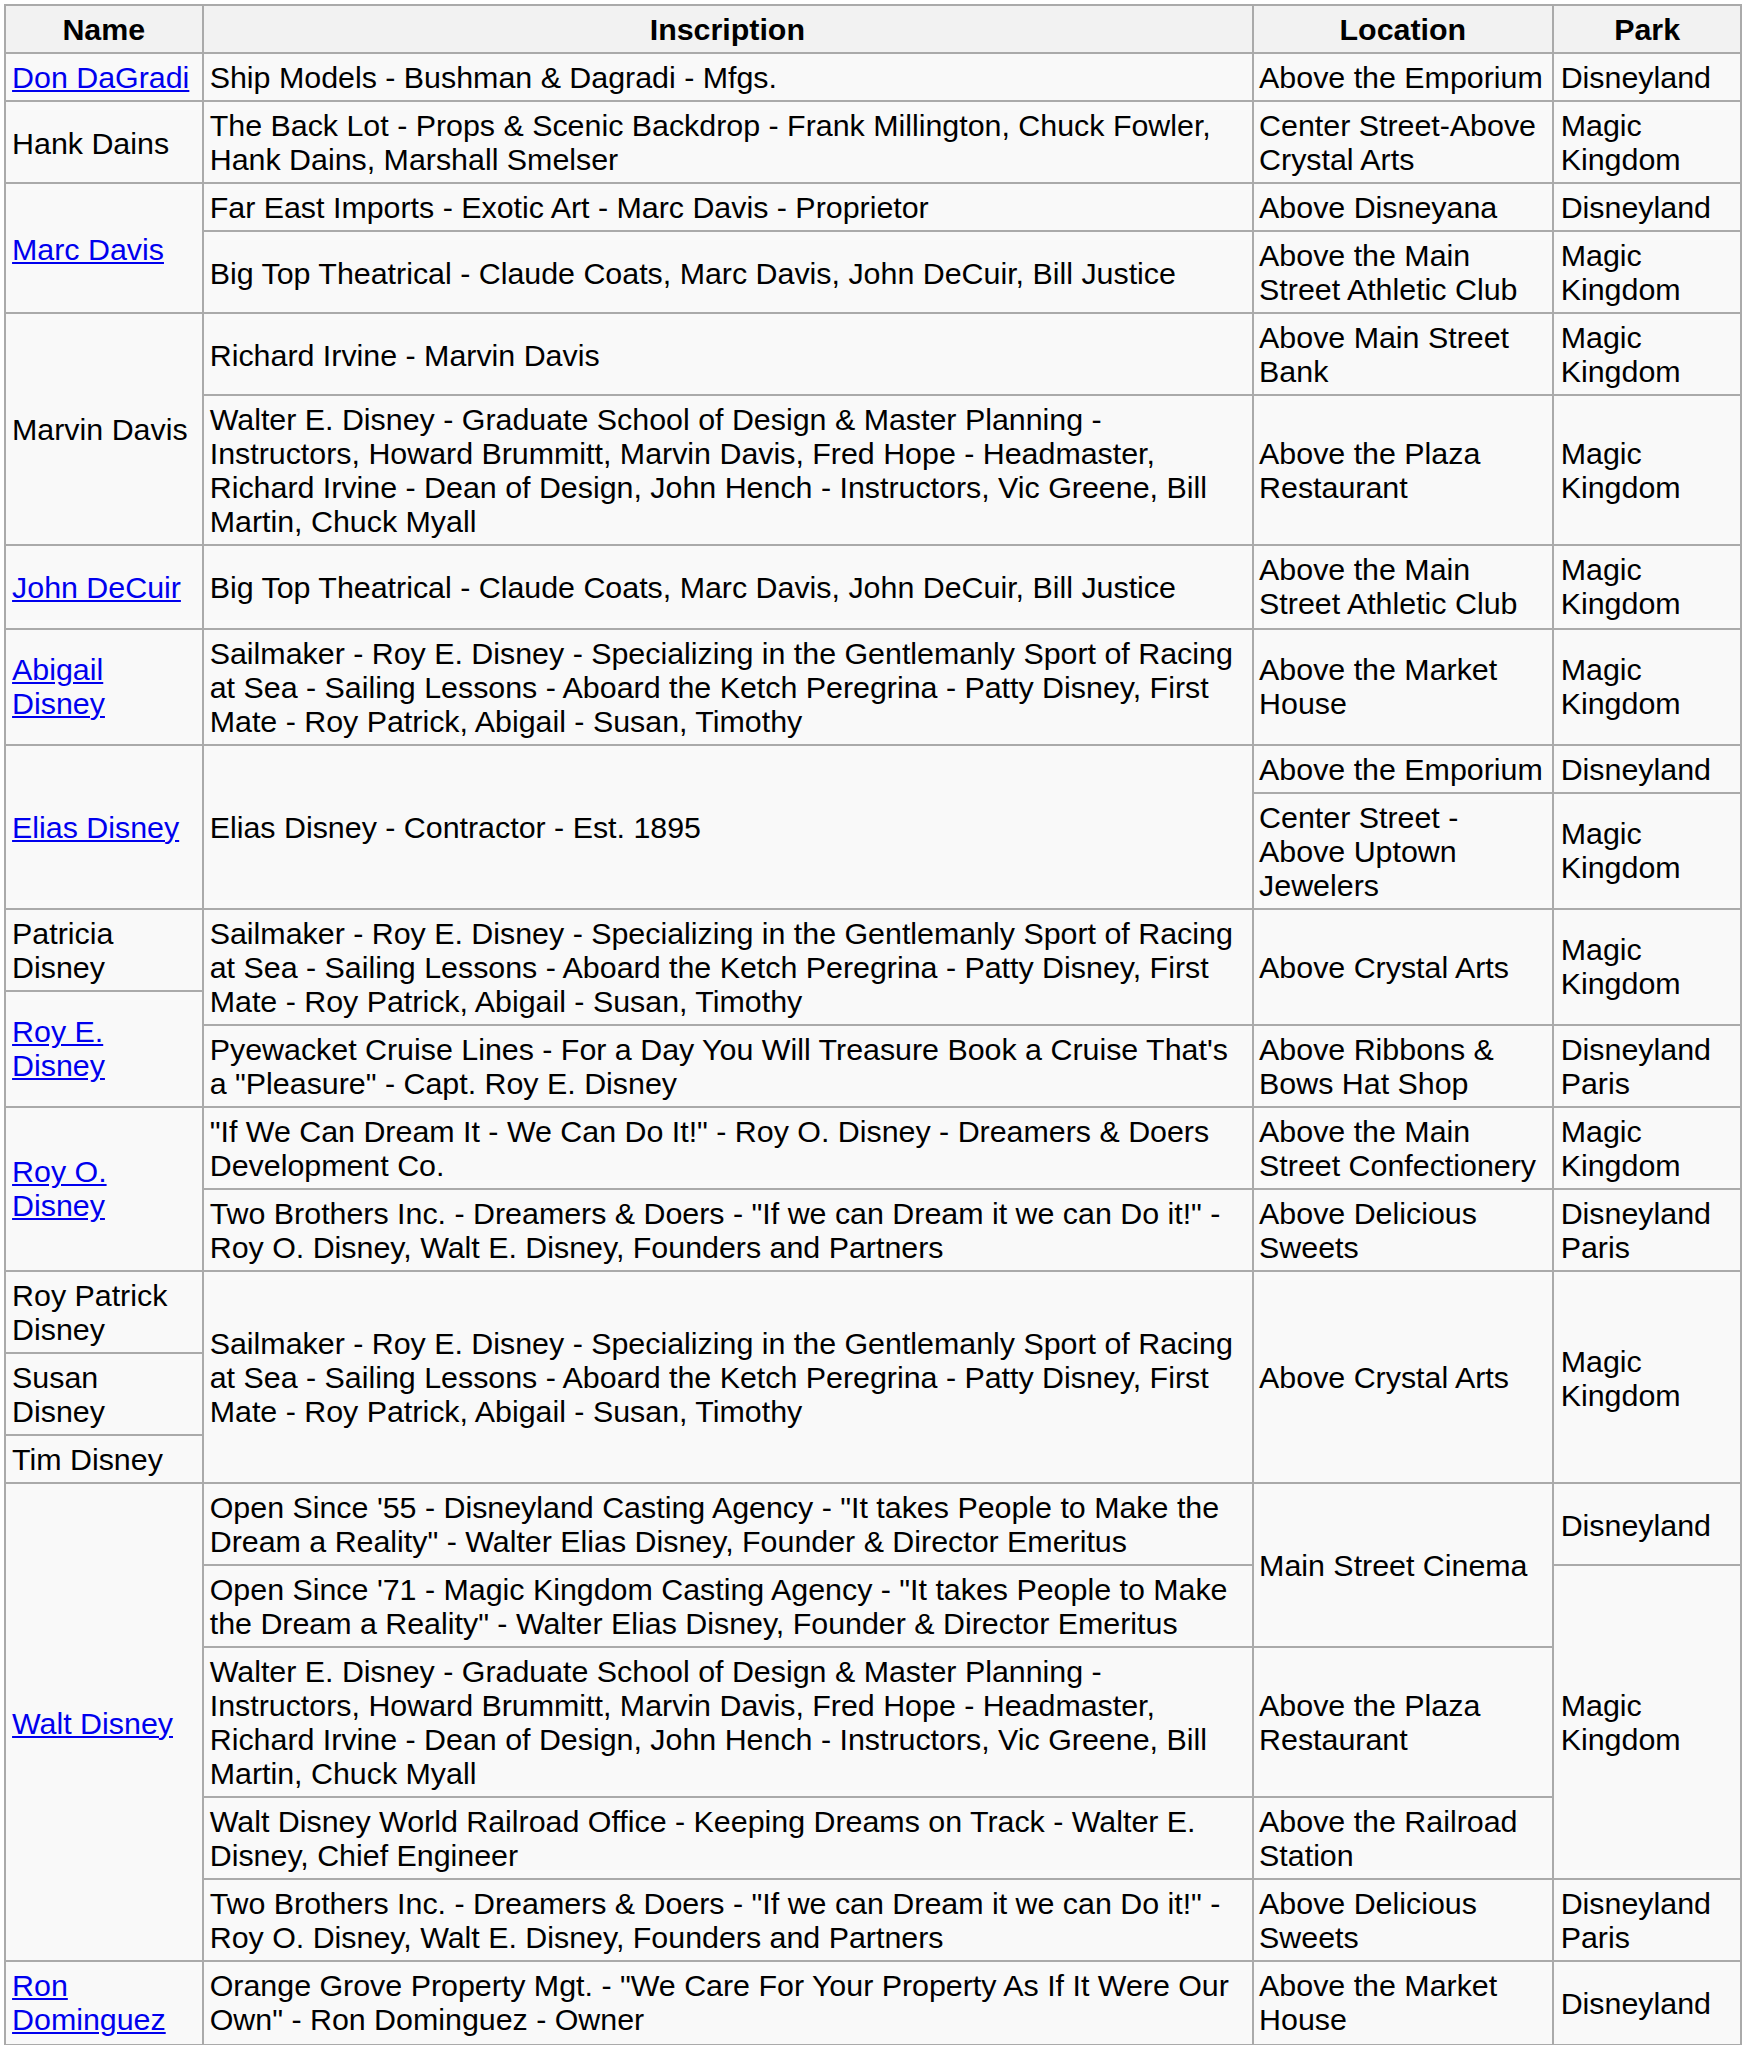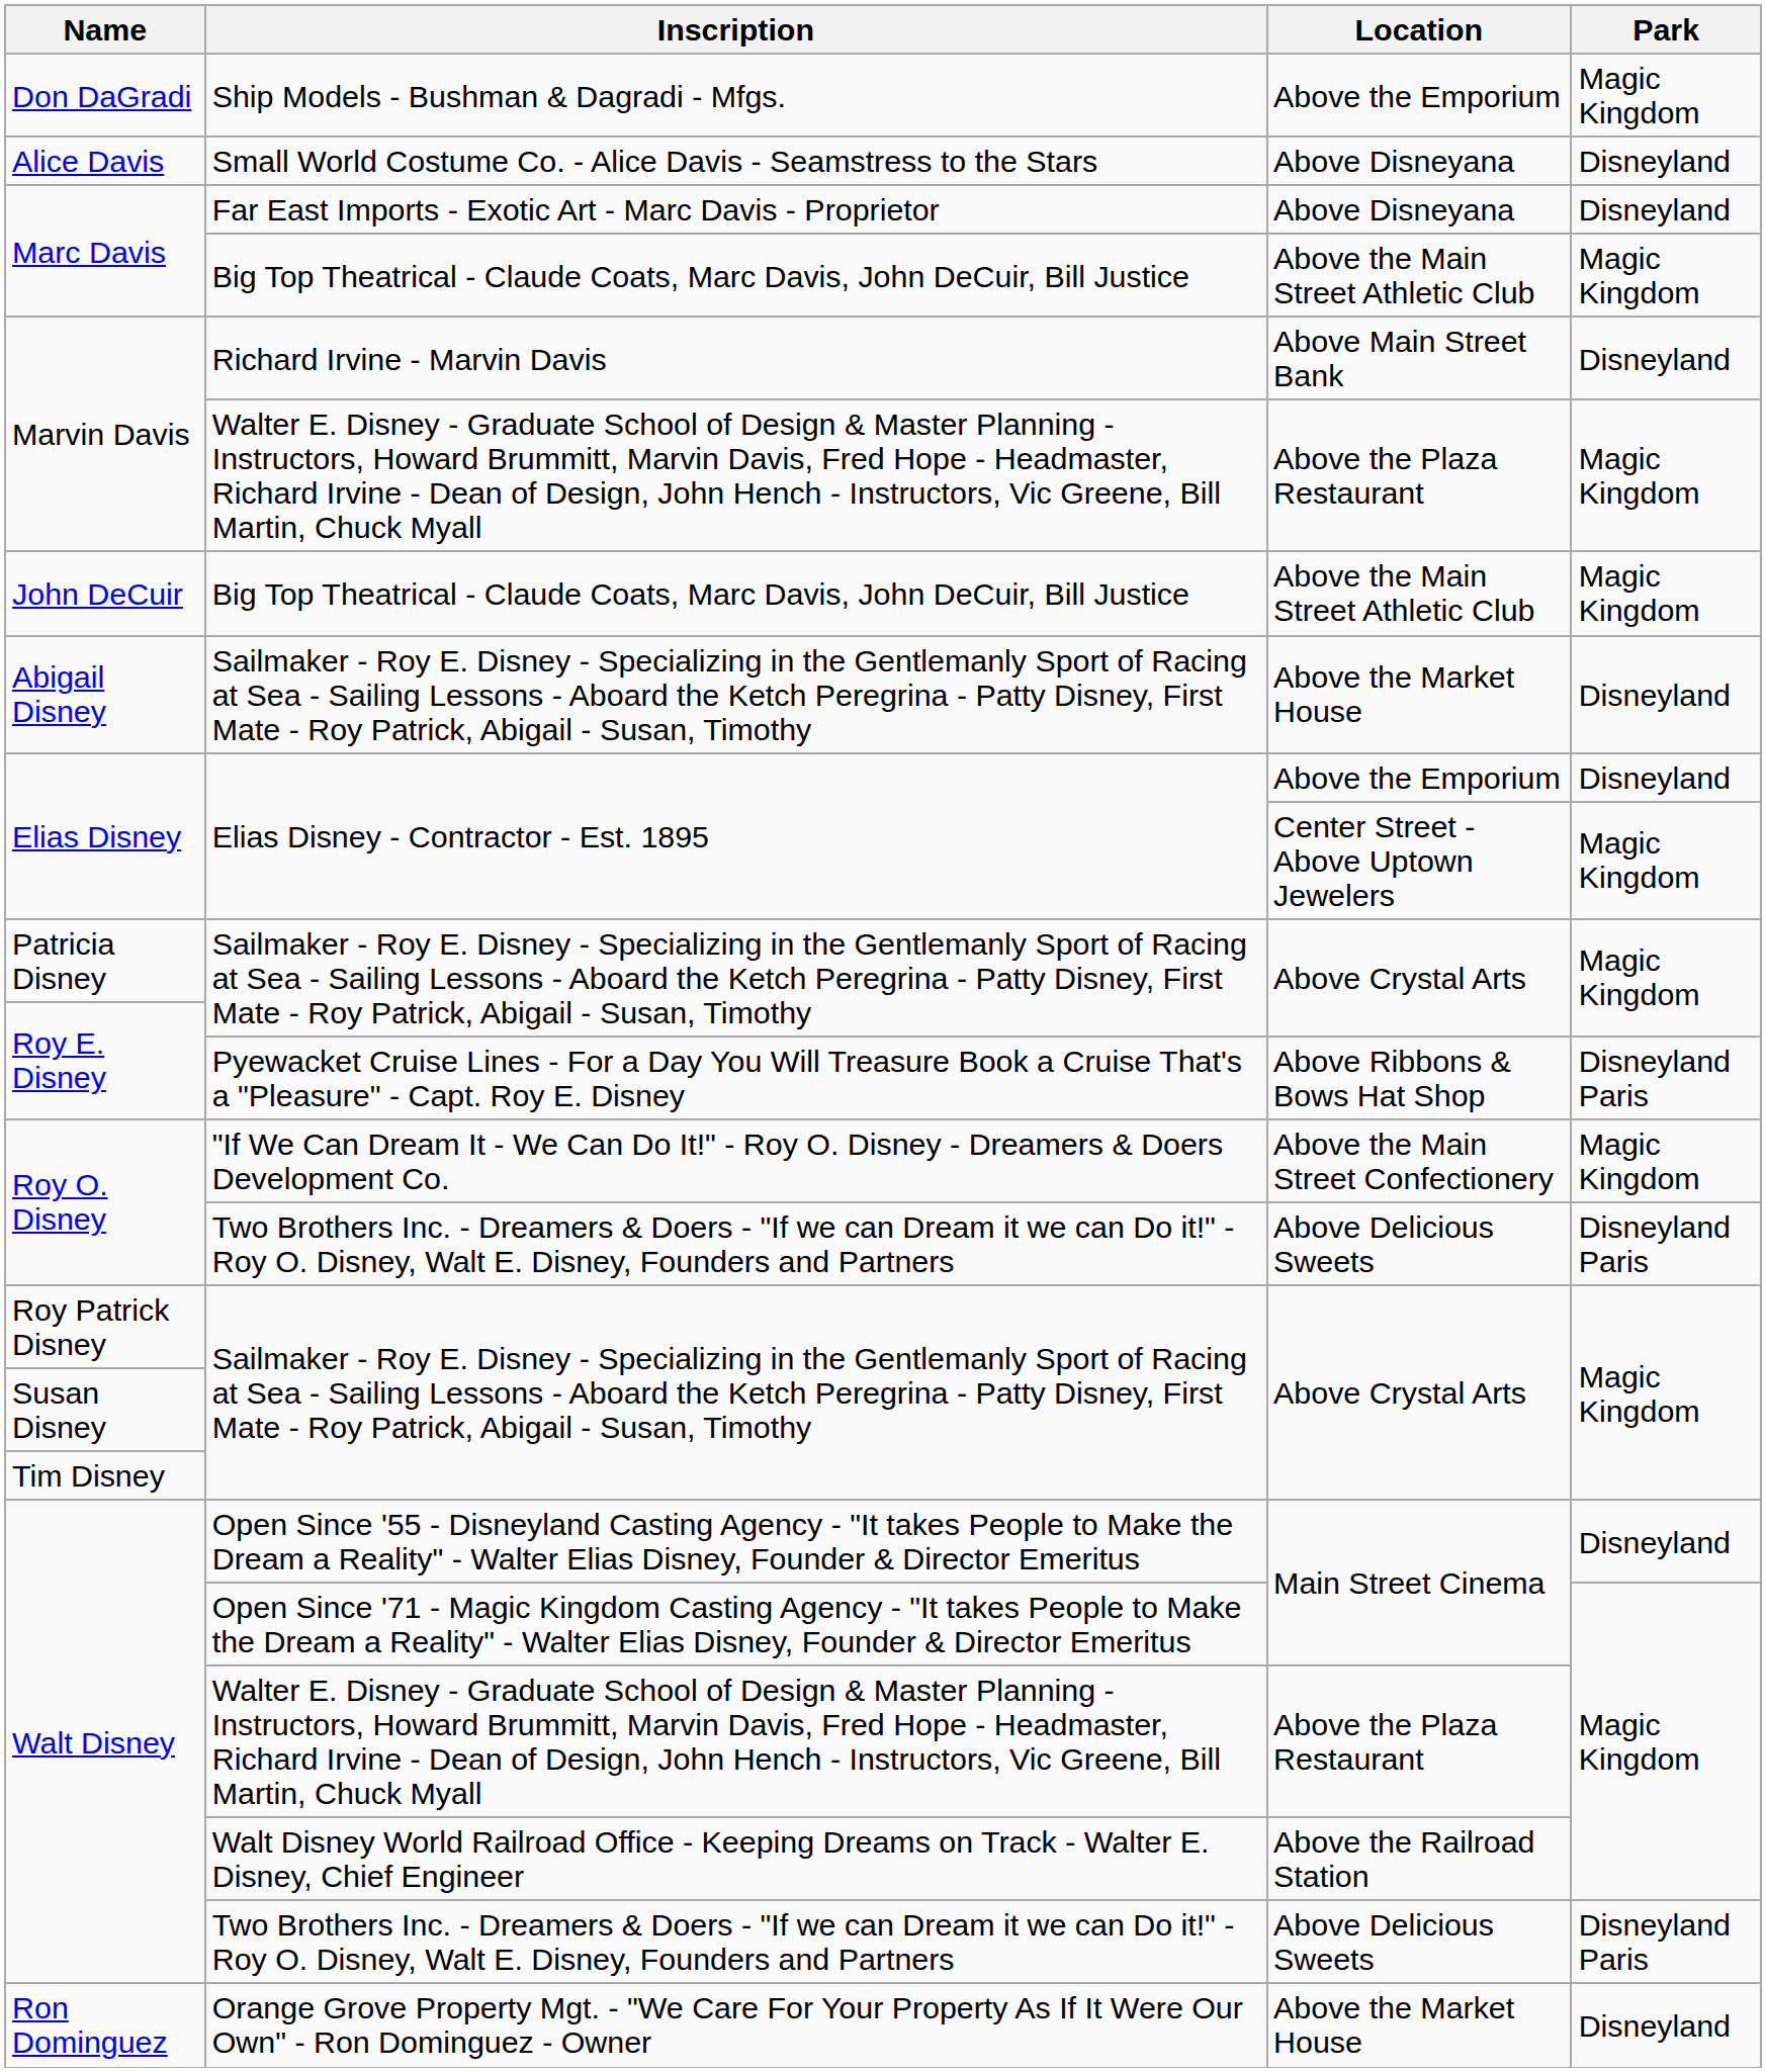Don DaGradi | Park: Disneyland -> Magic Kingdom
- row: Hank Dains | The Back Lot - Props & Scenic Backdrop - Frank Millington, Chuck Fowler, Hank Dains, Marshall Smelser | Center Street-Above Crystal Arts | Magic Kingdom
+ row: Alice Davis | Small World Costume Co. - Alice Davis - Seamstress to the Stars | Above Disneyana | Disneyland
Marvin Davis / Richard Irvine - Marvin Davis | Park: Magic Kingdom -> Disneyland
Abigail Disney | Park: Magic Kingdom -> Disneyland
